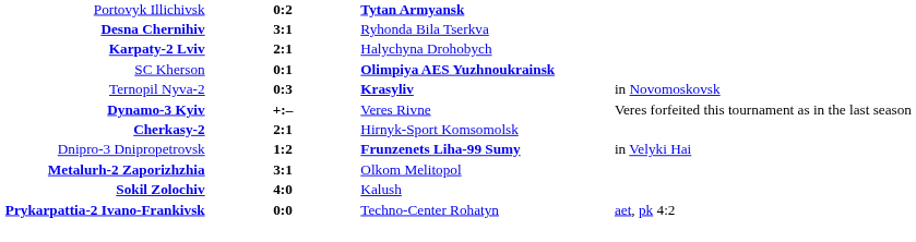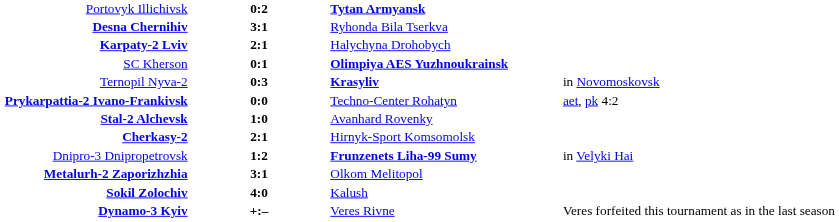rows swapped: Prykarpattia-2 Ivano-Frankivsk <-> Dynamo-3 Kyiv
+ row: Stal-2 Alchevsk | 1:0 | Avanhard Rovenky
